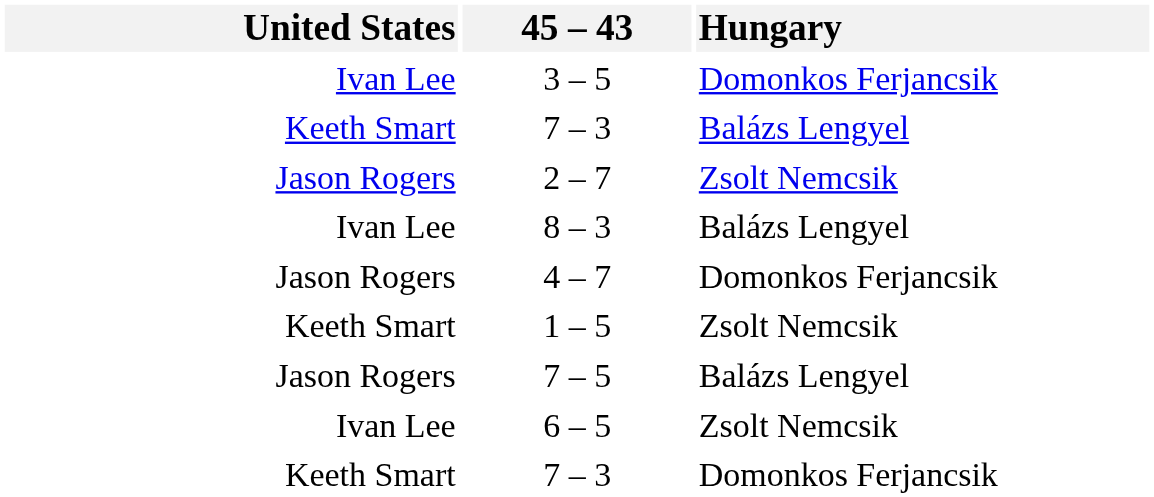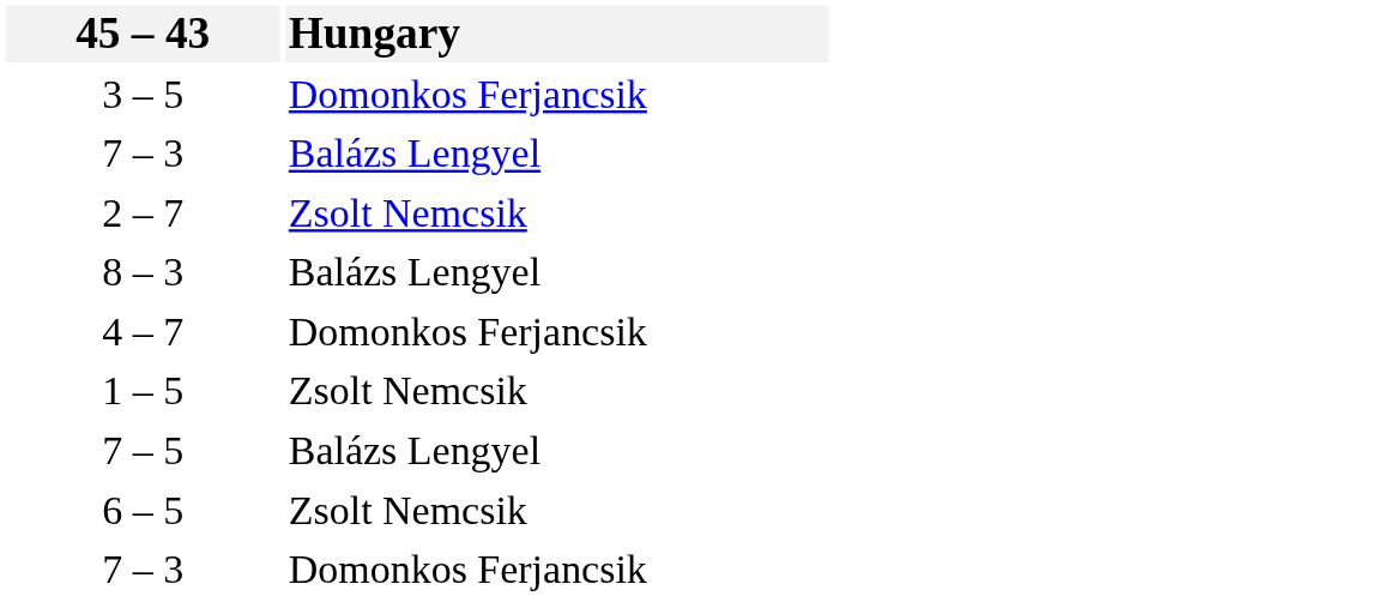- column: United States | Ivan Lee | Keeth Smart | Jason Rogers | Ivan Lee | Jason Rogers | Keeth Smart | Jason Rogers | Ivan Lee | Keeth Smart
